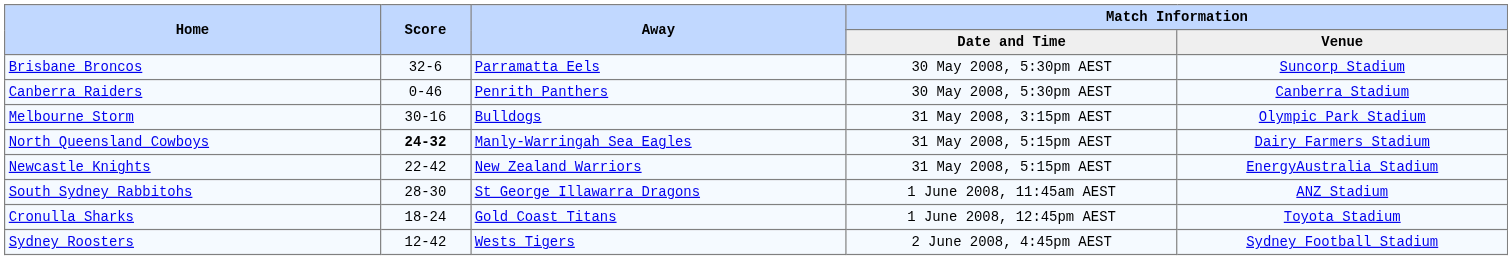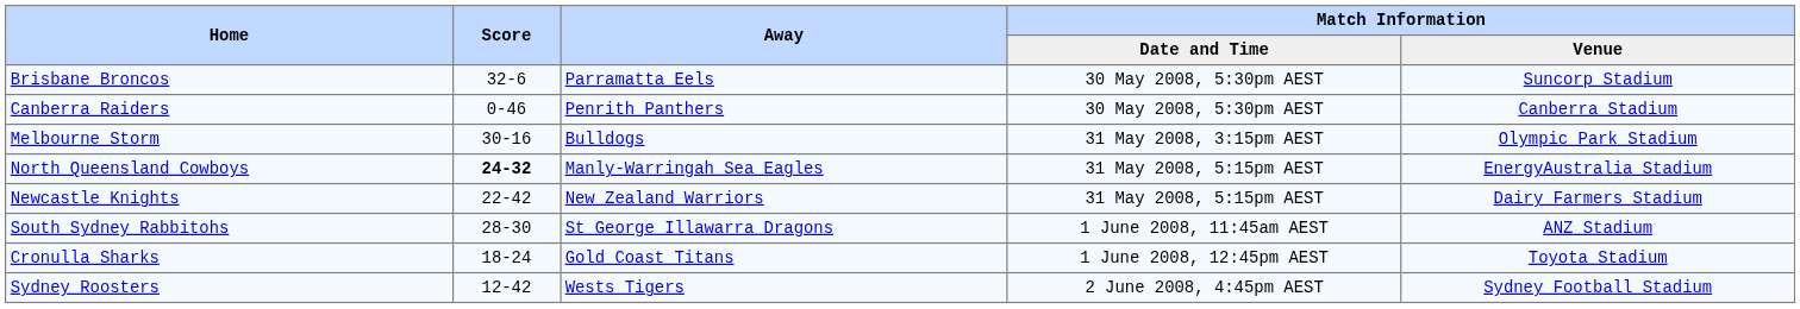North Queensland Cowboys | Match Information / Venue: Dairy Farmers Stadium -> EnergyAustralia Stadium
Newcastle Knights | Match Information / Venue: EnergyAustralia Stadium -> Dairy Farmers Stadium
